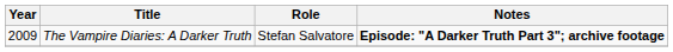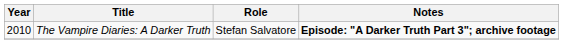The Vampire Diaries: A Darker Truth | Year: 2009 -> 2010
